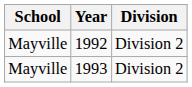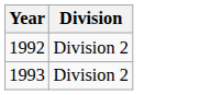- column: School | Mayville | Mayville
